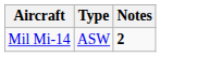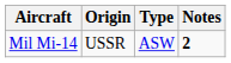+ column: Origin | USSR
